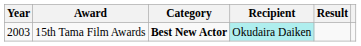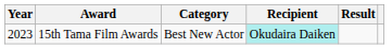15th Tama Film Awards | Year: 2003 -> 2023
15th Tama Film Awards | Category: bold -> normal
